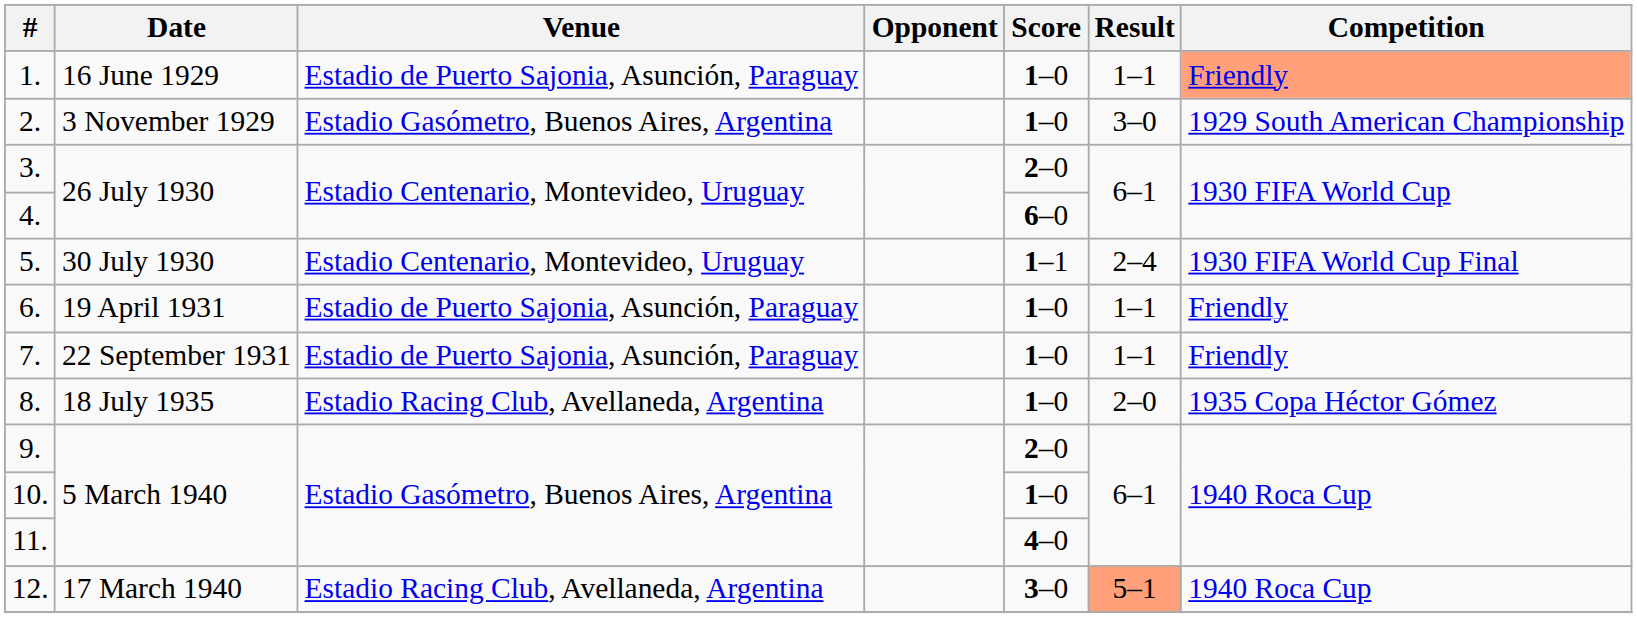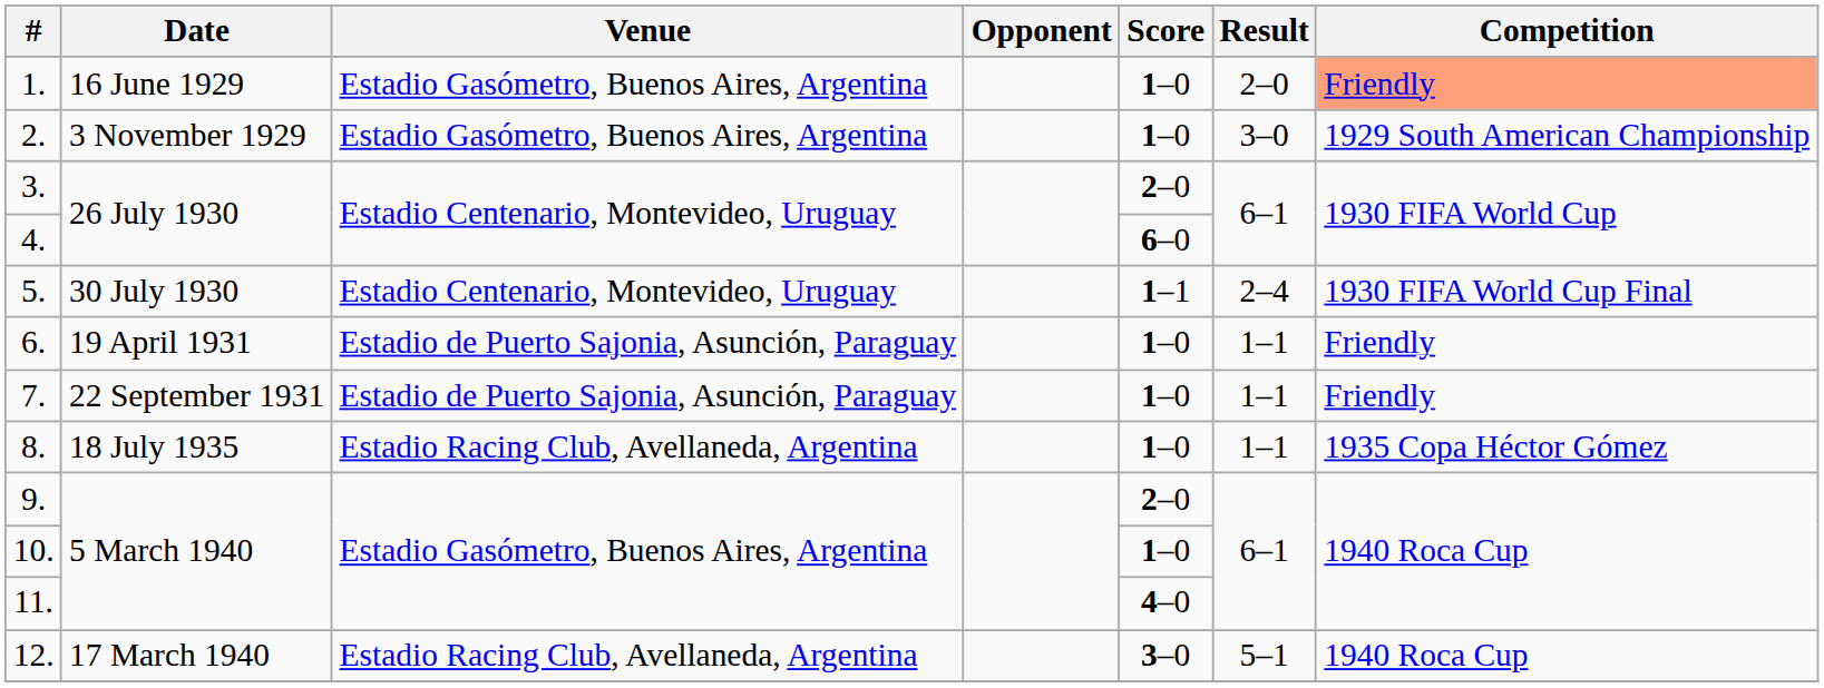1. | Venue: Estadio de Puerto Sajonia, Asunción, Paraguay -> Estadio Gasómetro, Buenos Aires, Argentina
1. | Result: 1–1 -> 2–0
8. | Result: 2–0 -> 1–1
12. | Result: lightsalmon background -> no background
